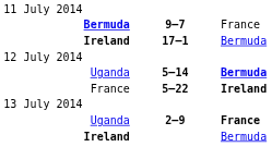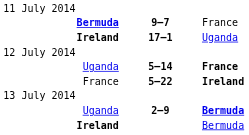Ireland / 17–1 | column 3: Bermuda -> Uganda
Uganda / 5–14 | column 3: Bermuda -> France
Uganda / 2–9 | column 3: France -> Bermuda
